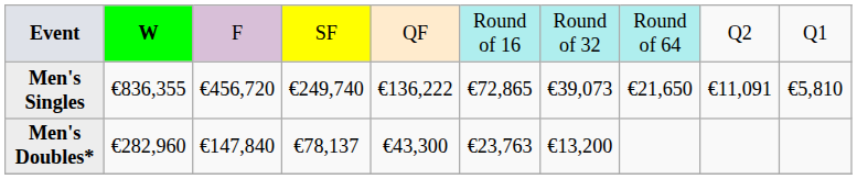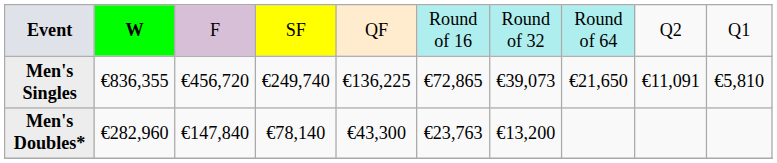Men's Singles | column 5: €136,222 -> €136,225
Men's Doubles* | column 4: €78,137 -> €78,140
